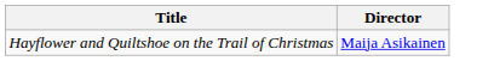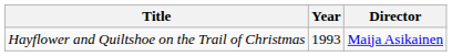+ column: Year | 1993
